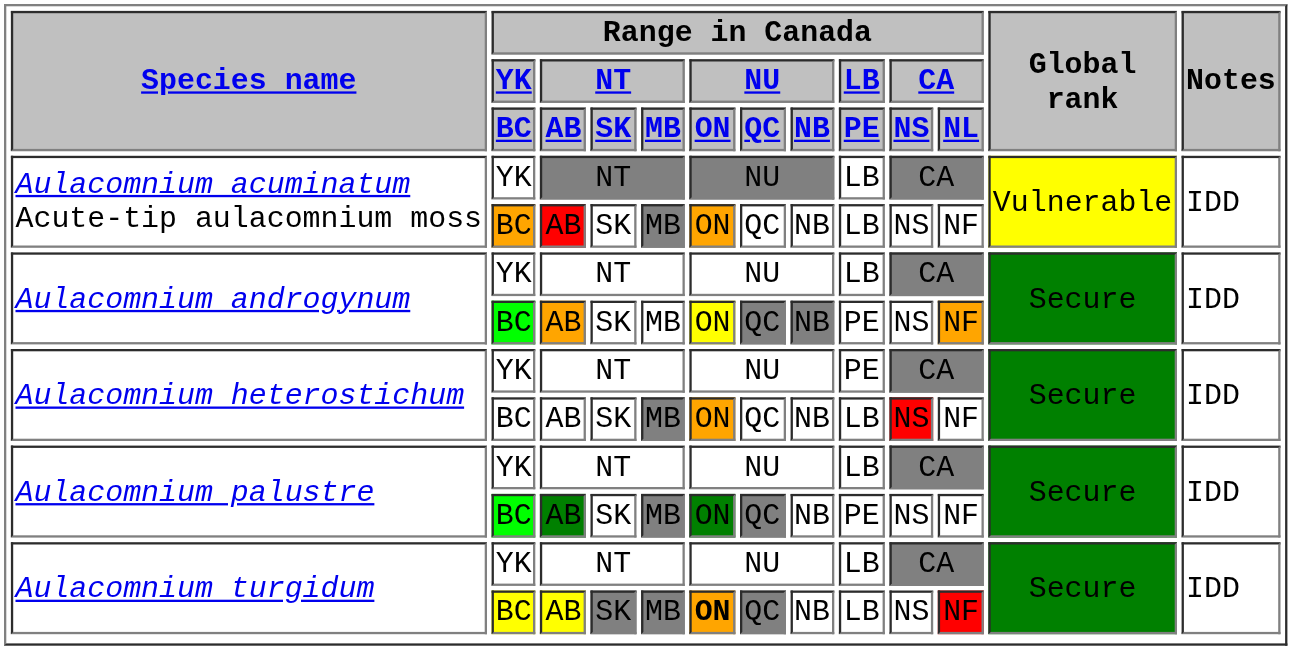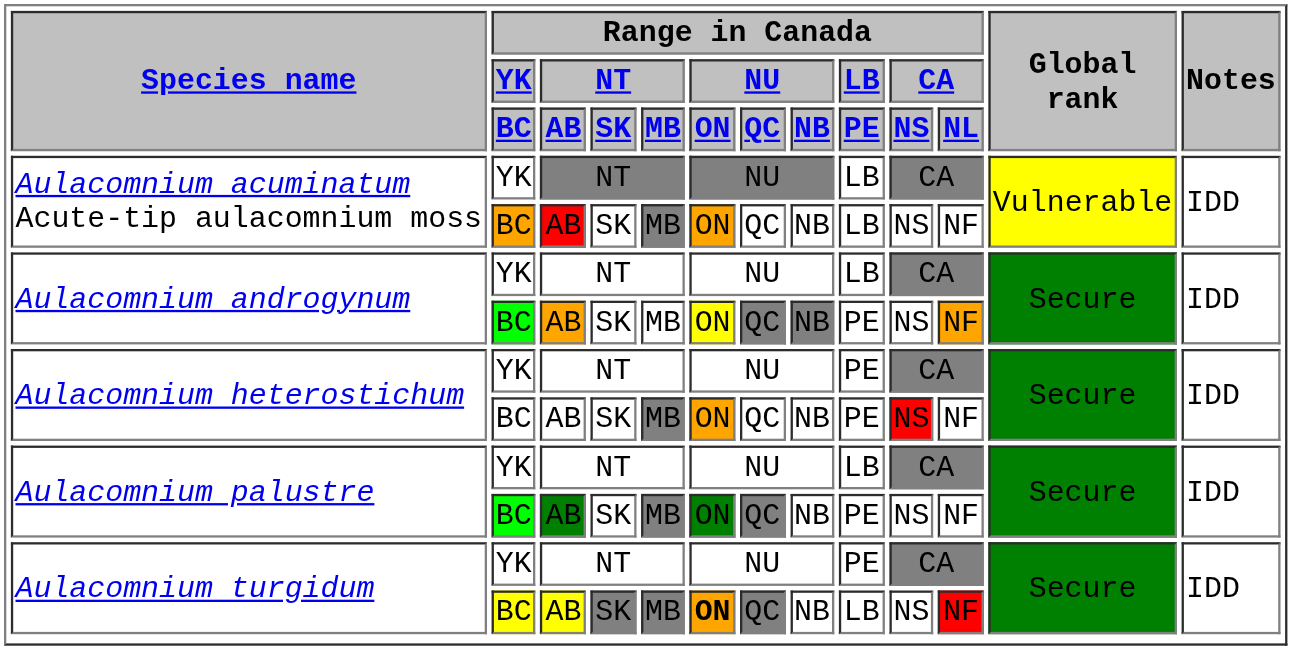Aulacomnium heterostichum / BC | Range in Canada / LB / PE: LB -> PE
Aulacomnium turgidum / YK | Range in Canada / LB / PE: LB -> PE
